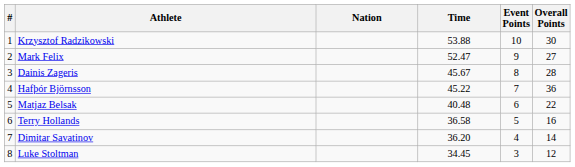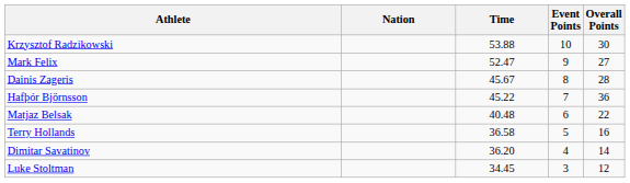- column: # | 1 | 2 | 3 | 4 | 5 | 6 | 7 | 8
